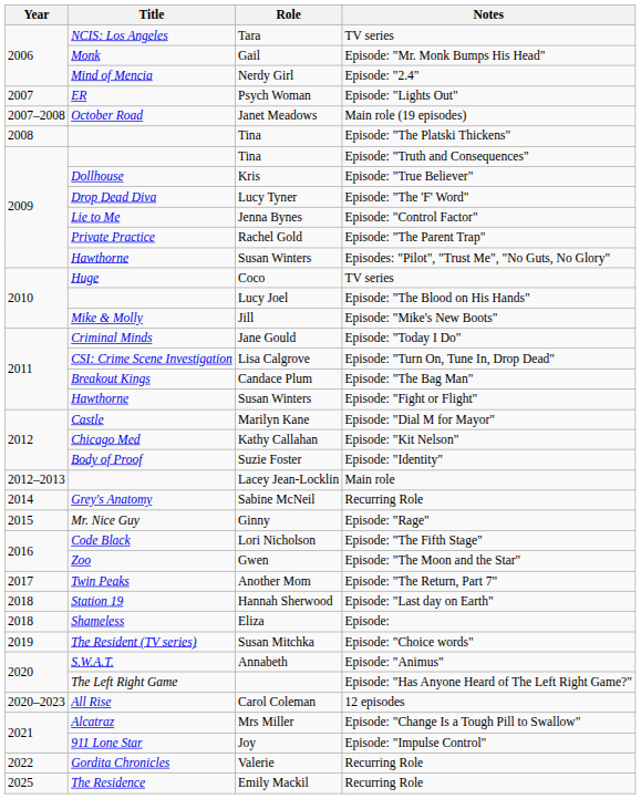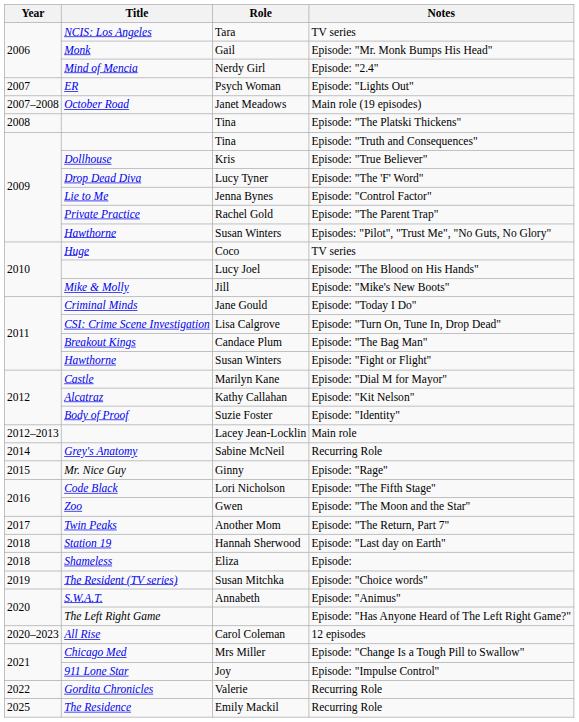Kathy Callahan | Title: Chicago Med -> Alcatraz
Mrs Miller | Title: Alcatraz -> Chicago Med
